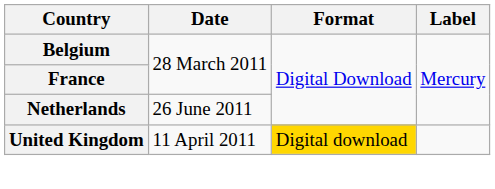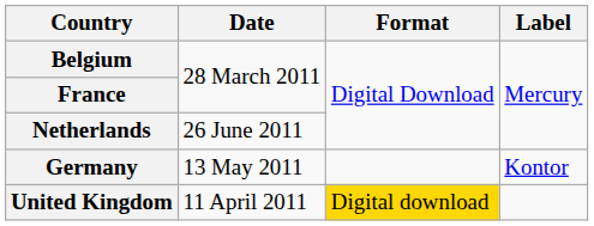+ row: Germany | 13 May 2011 | Kontor
